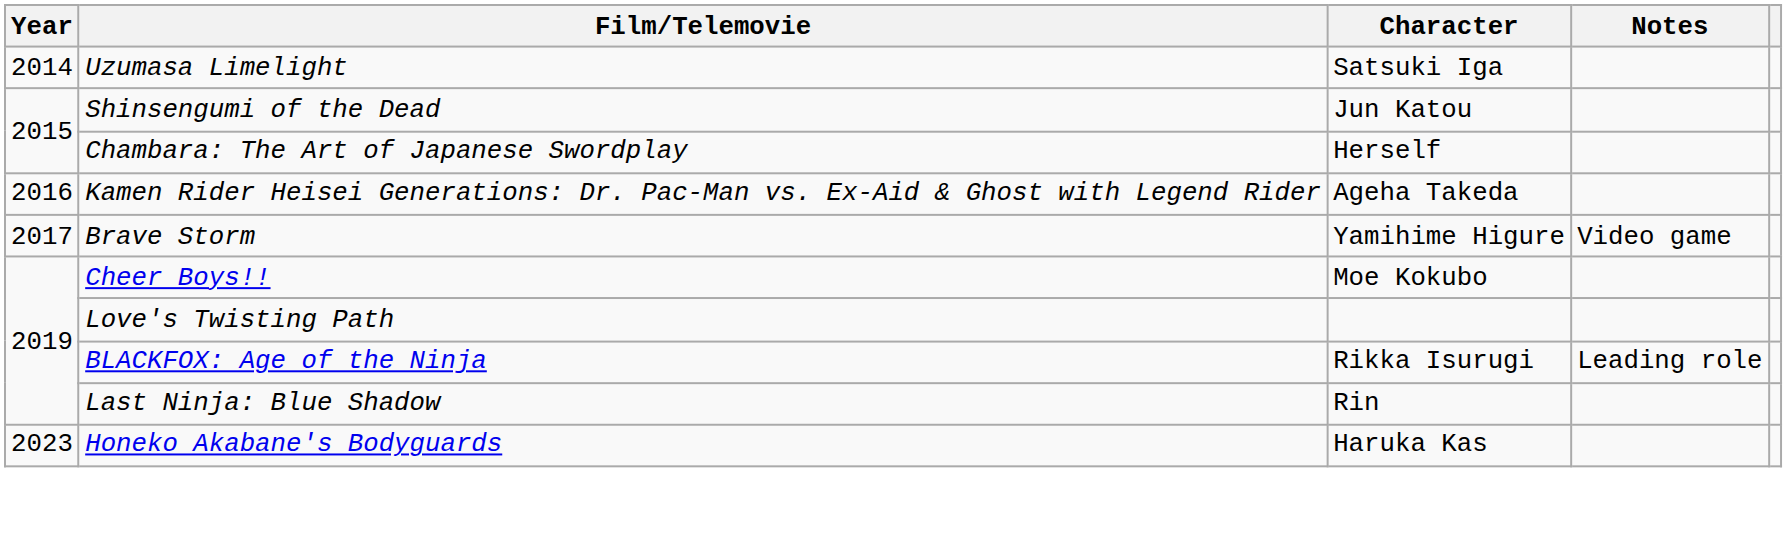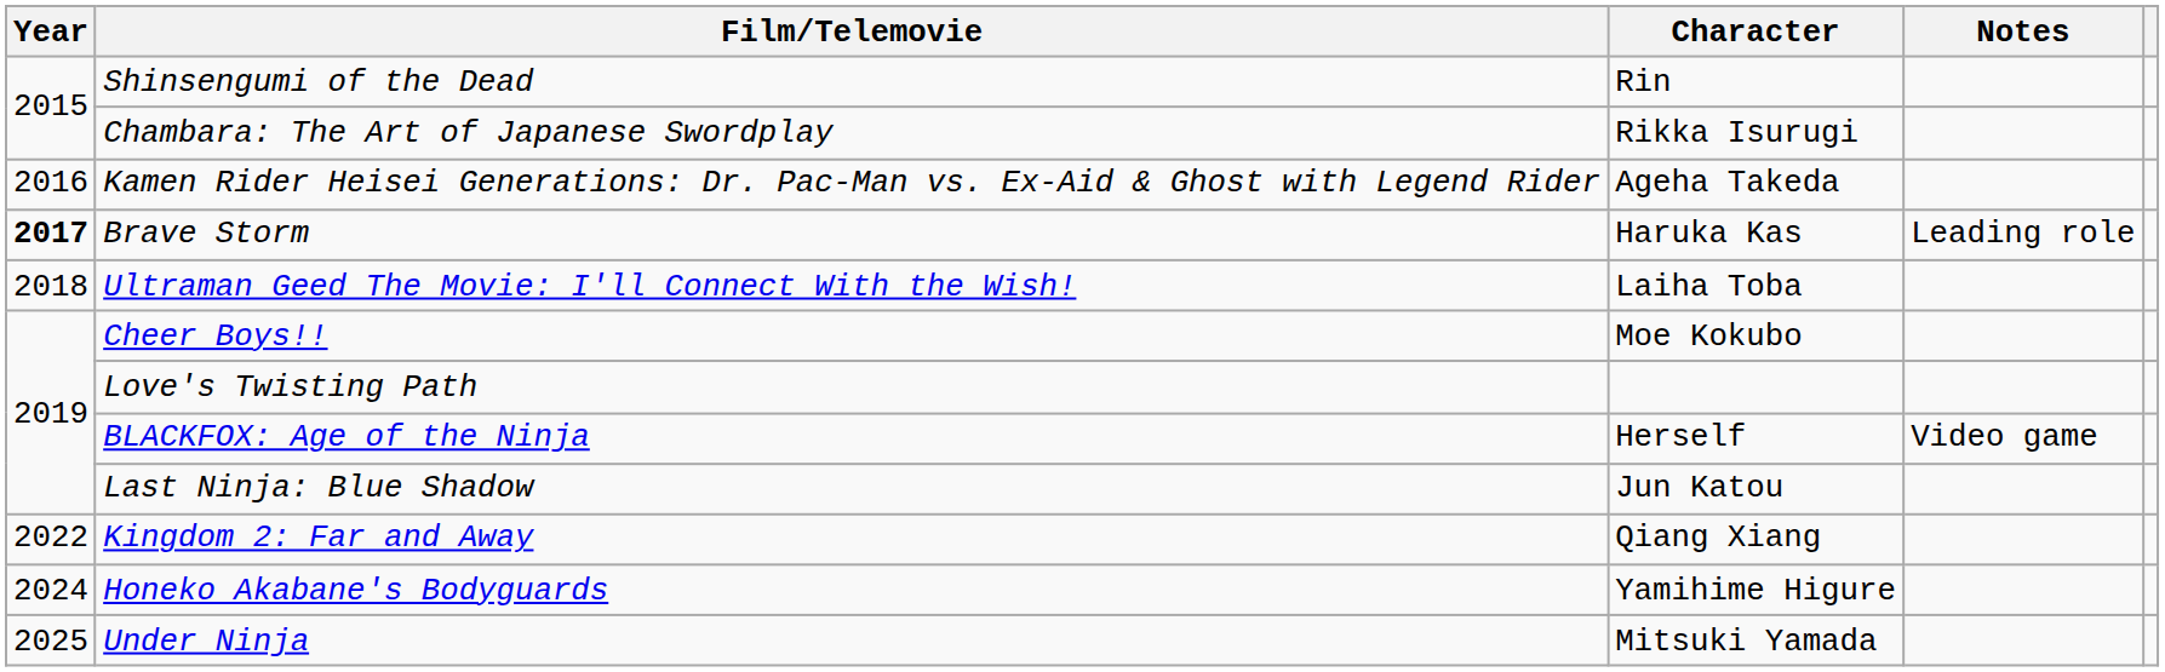- row: 2014 | Uzumasa Limelight | Satsuki Iga
Shinsengumi of the Dead | Character: Jun Katou -> Rin
Chambara: The Art of Japanese Swordplay | Character: Herself -> Rikka Isurugi
Brave Storm | Year: normal -> bold
Brave Storm | Character: Yamihime Higure -> Haruka Kas
Brave Storm | Notes: Video game -> Leading role
+ row: 2018 | Ultraman Geed The Movie: I'll Connect With the Wish! | Laiha Toba
BLACKFOX: Age of the Ninja | Character: Rikka Isurugi -> Herself
BLACKFOX: Age of the Ninja | Notes: Leading role -> Video game
Last Ninja: Blue Shadow | Character: Rin -> Jun Katou
+ row: 2022 | Kingdom 2: Far and Away | Qiang Xiang
Honeko Akabane's Bodyguards | Year: 2023 -> 2024
Honeko Akabane's Bodyguards | Character: Haruka Kas -> Yamihime Higure
+ row: 2025 | Under Ninja | Mitsuki Yamada
